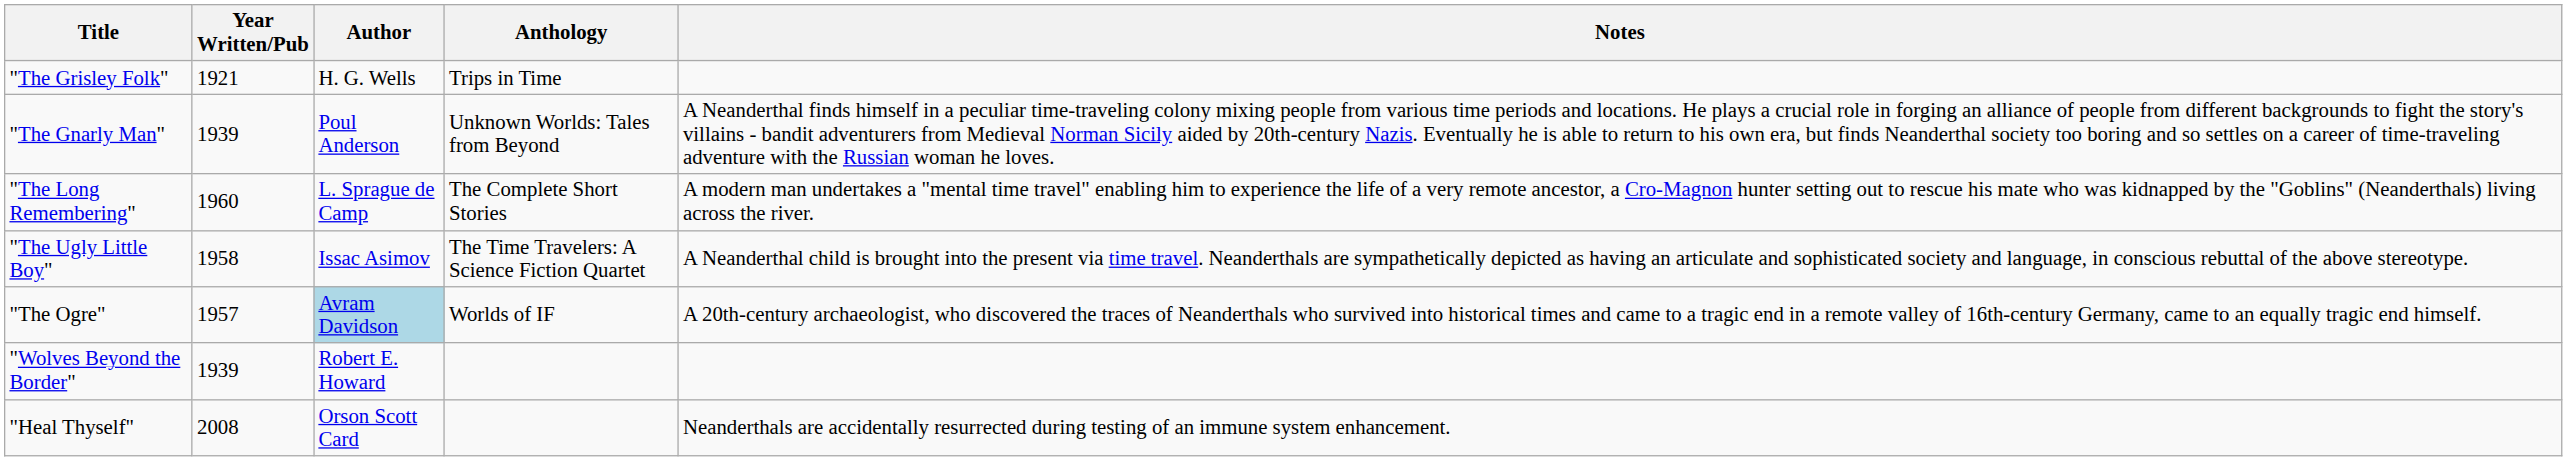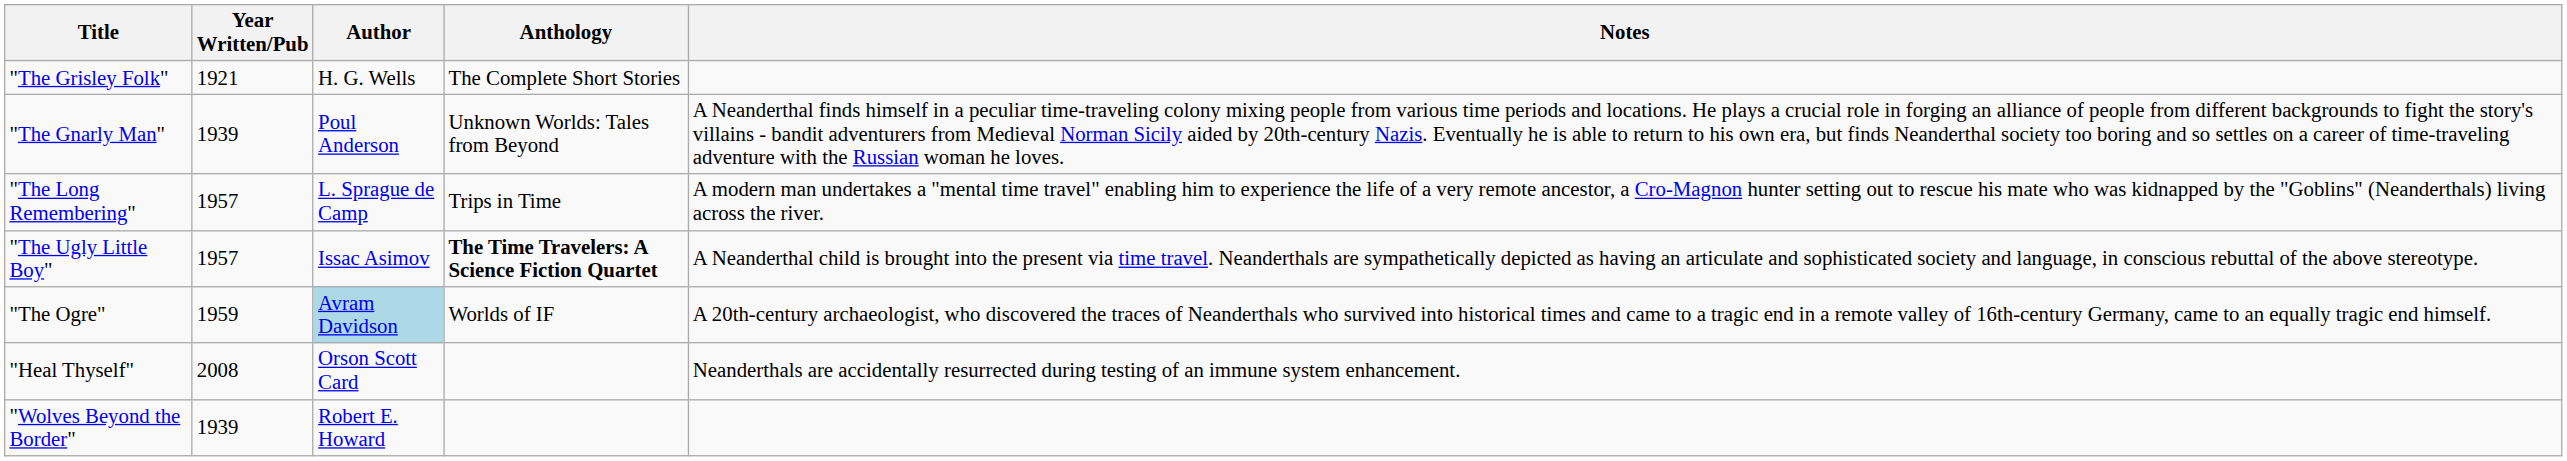"The Grisley Folk" | Anthology: Trips in Time -> The Complete Short Stories
"The Long Remembering" | Year Written/Pub: 1960 -> 1957
"The Long Remembering" | Anthology: The Complete Short Stories -> Trips in Time
"The Ugly Little Boy" | Year Written/Pub: 1958 -> 1957
"The Ugly Little Boy" | Anthology: normal -> bold
"The Ogre" | Year Written/Pub: 1957 -> 1959
rows swapped: "Wolves Beyond the Border" <-> "Heal Thyself"
